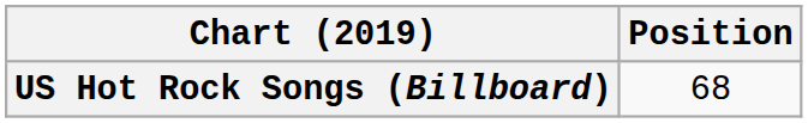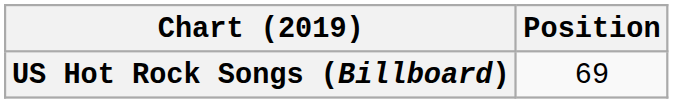US Hot Rock Songs (Billboard) | Position: 68 -> 69
